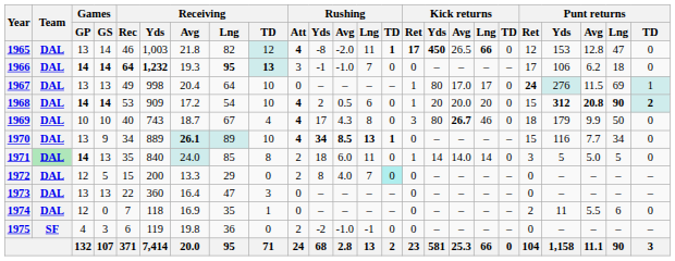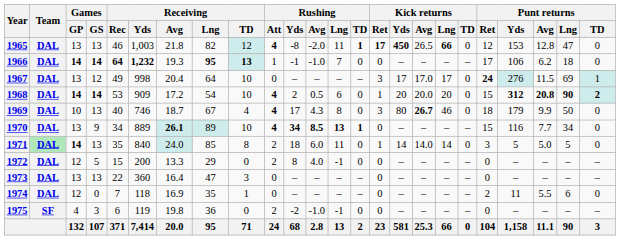1965 | Games / GS: 14 -> 13
1966 | Rushing / Att: 3 -> 1
1967 | Games / GS: 13 -> 12
1967 | Kick returns / Ret: 1 -> 3
1967 | Kick returns / Yds: 80 -> 17
1969 | Games / GS: 10 -> 13
1969 | Receiving / Yds: 743 -> 746
1972 | Rushing / Lng: 7 -> -1
1972 | Rushing / TD: paleturquoise background -> no background
